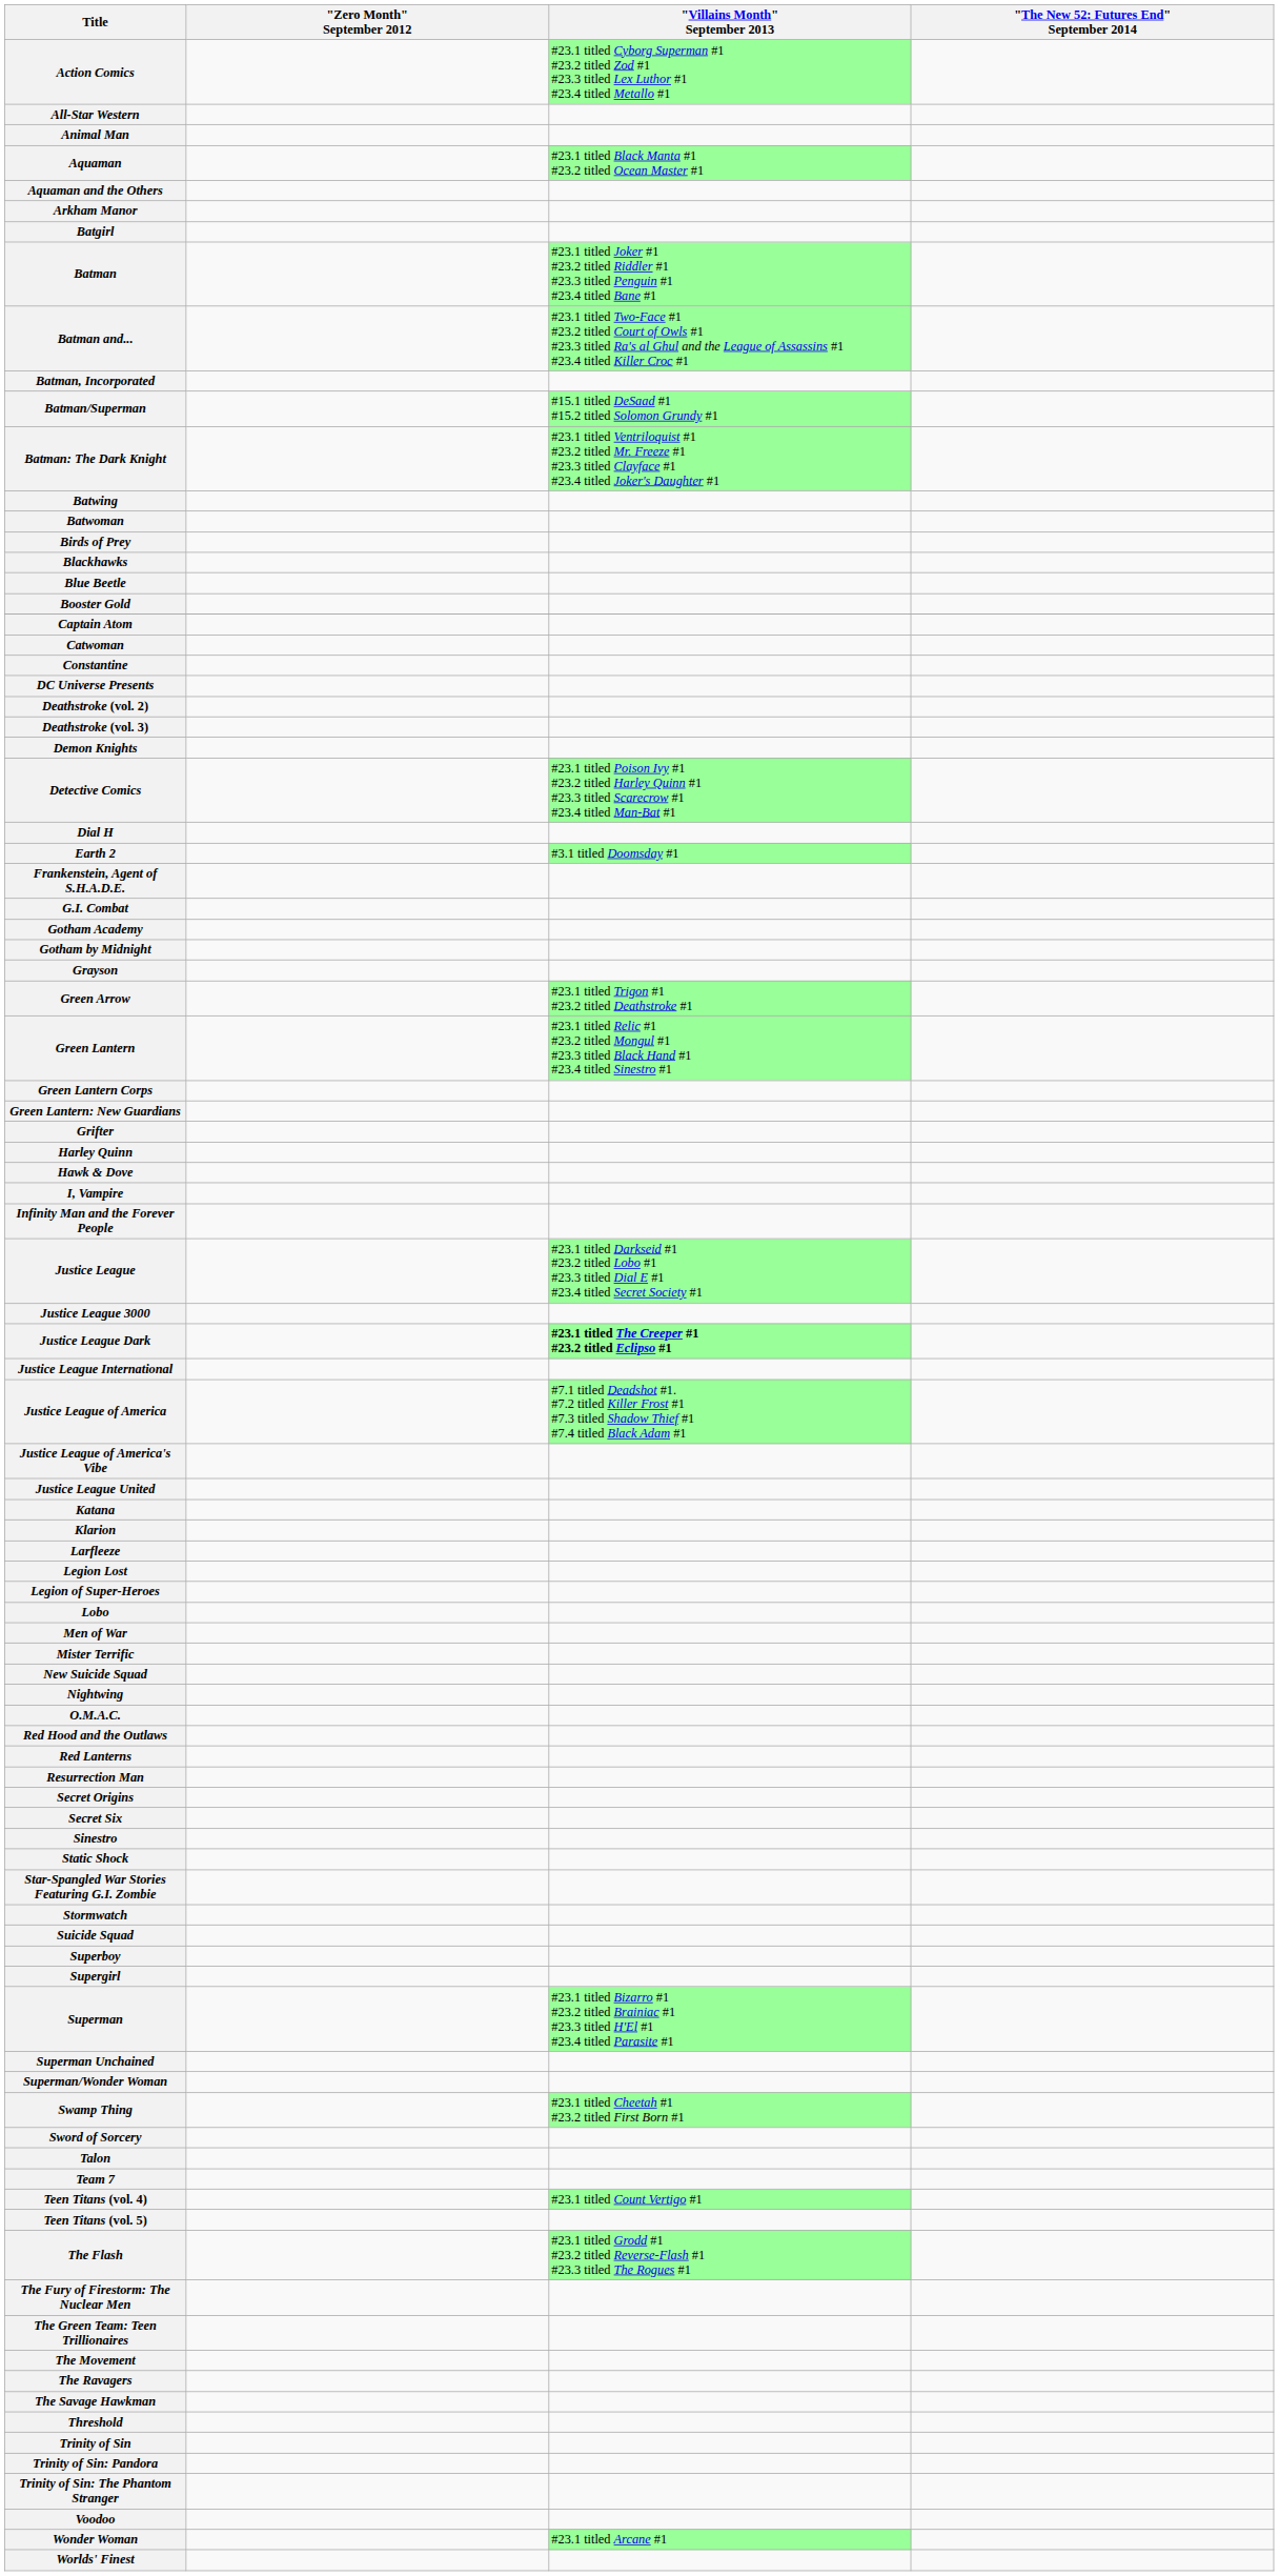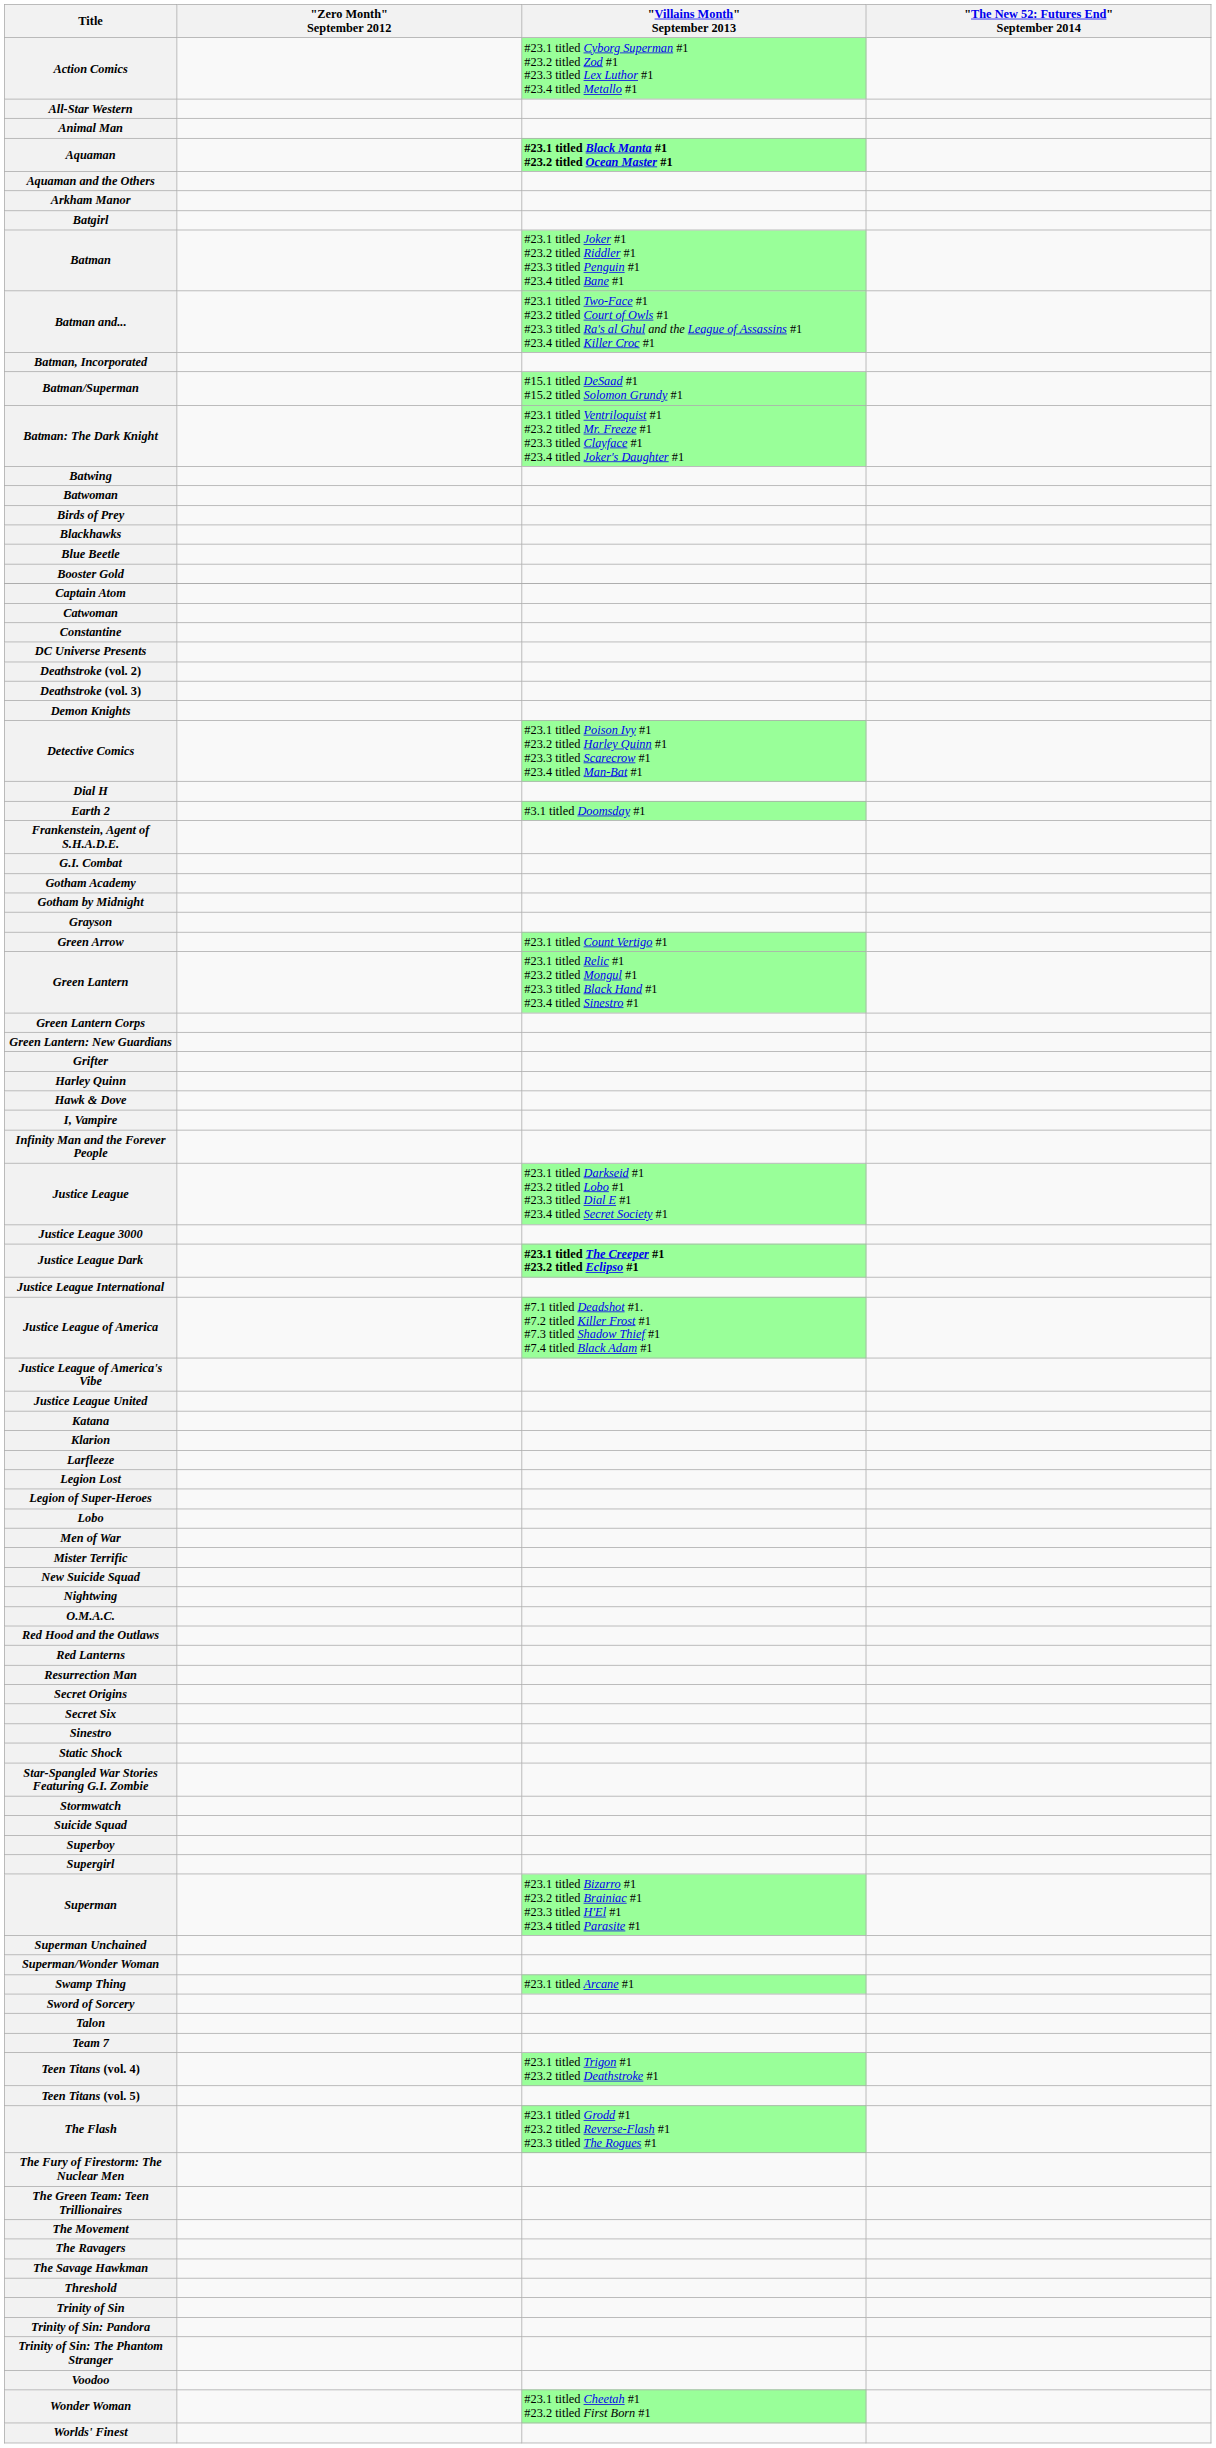Aquaman | "Villains Month" September 2013: normal -> bold
Green Arrow | "Villains Month" September 2013: #23.1 titled Trigon #1 #23.2 titled Deathstroke #1 -> #23.1 titled Count Vertigo #1
Swamp Thing | "Villains Month" September 2013: #23.1 titled Cheetah #1 #23.2 titled First Born #1 -> #23.1 titled Arcane #1
Teen Titans (vol. 4) | "Villains Month" September 2013: #23.1 titled Count Vertigo #1 -> #23.1 titled Trigon #1 #23.2 titled Deathstroke #1
Wonder Woman | "Villains Month" September 2013: #23.1 titled Arcane #1 -> #23.1 titled Cheetah #1 #23.2 titled First Born #1
